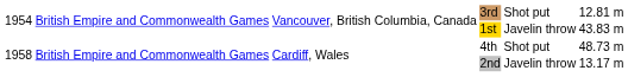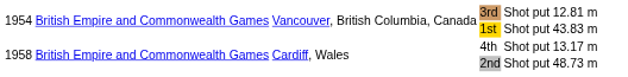1st | column 5: Javelin throw -> Shot put
4th | column 6: 48.73 m -> 13.17 m
2nd | column 5: Javelin throw -> Shot put
2nd | column 6: 13.17 m -> 48.73 m
